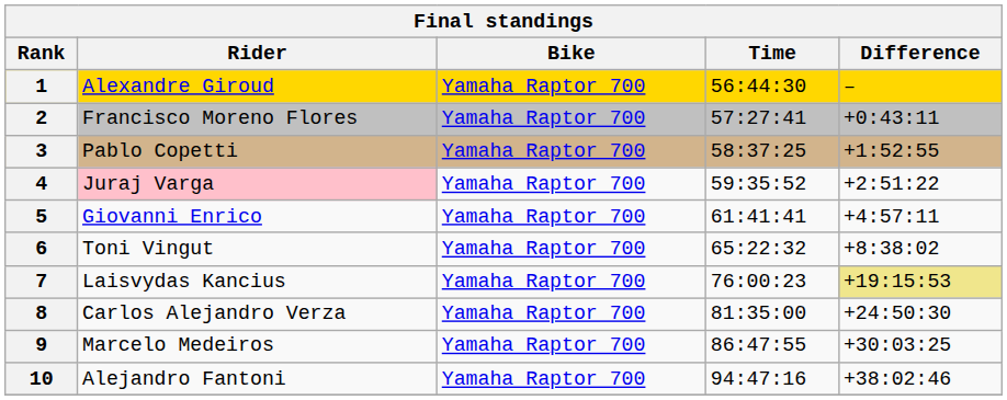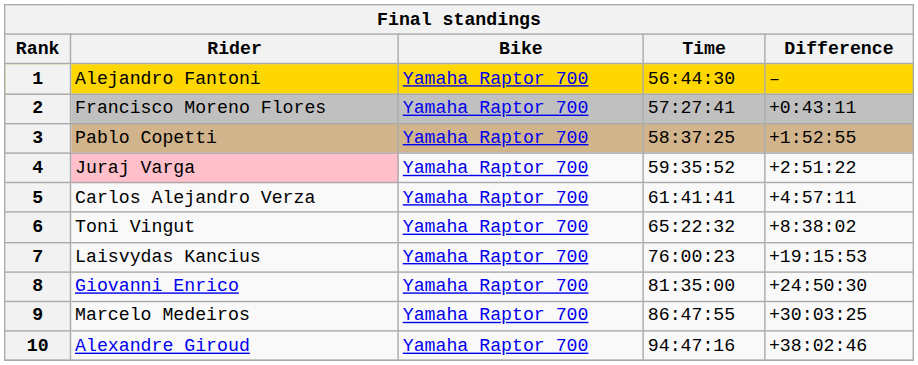1 | Rider: Alexandre Giroud -> Alejandro Fantoni
5 | Rider: Giovanni Enrico -> Carlos Alejandro Verza
7 | Difference: khaki background -> no background
8 | Rider: Carlos Alejandro Verza -> Giovanni Enrico
10 | Rider: Alejandro Fantoni -> Alexandre Giroud
